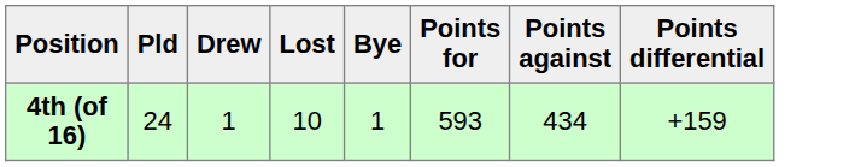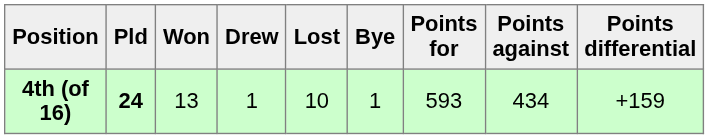+ column: Won | 13
4th (of 16) | Pld: normal -> bold
